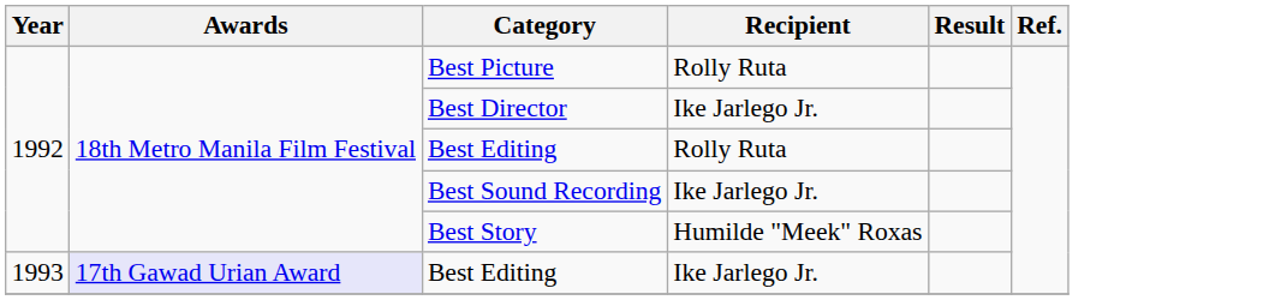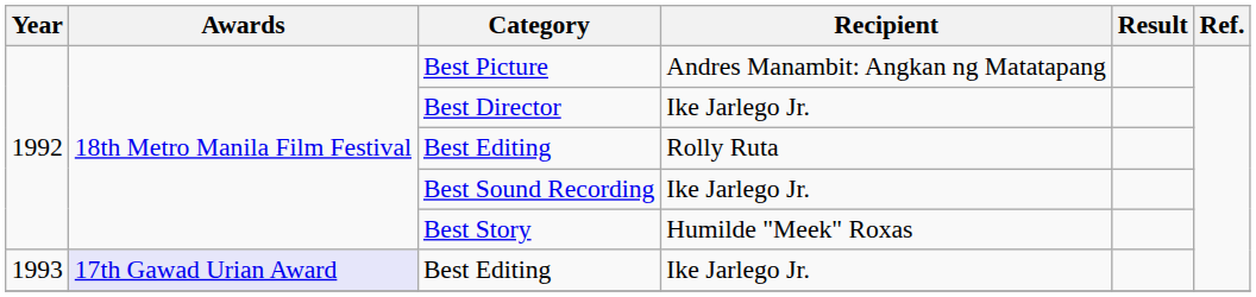Best Picture | Recipient: Rolly Ruta -> Andres Manambit: Angkan ng Matatapang
